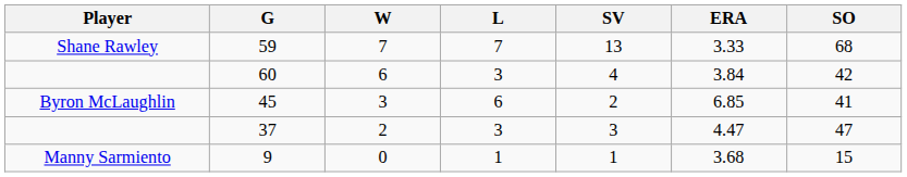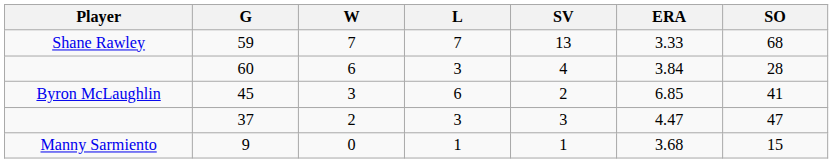60 | SO: 42 -> 28
